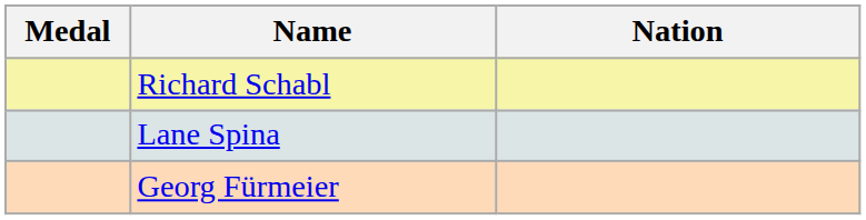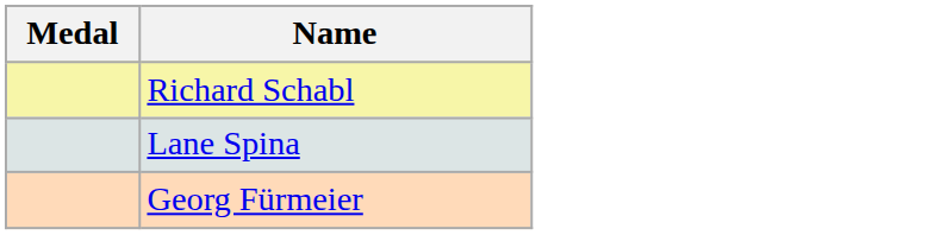- column: Nation
